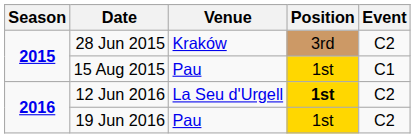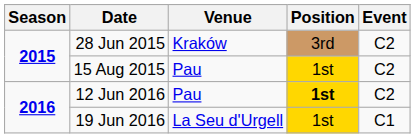15 Aug 2015 | Event: C1 -> C2
12 Jun 2016 | Venue: La Seu d'Urgell -> Pau
19 Jun 2016 | Venue: Pau -> La Seu d'Urgell
19 Jun 2016 | Event: C2 -> C1
